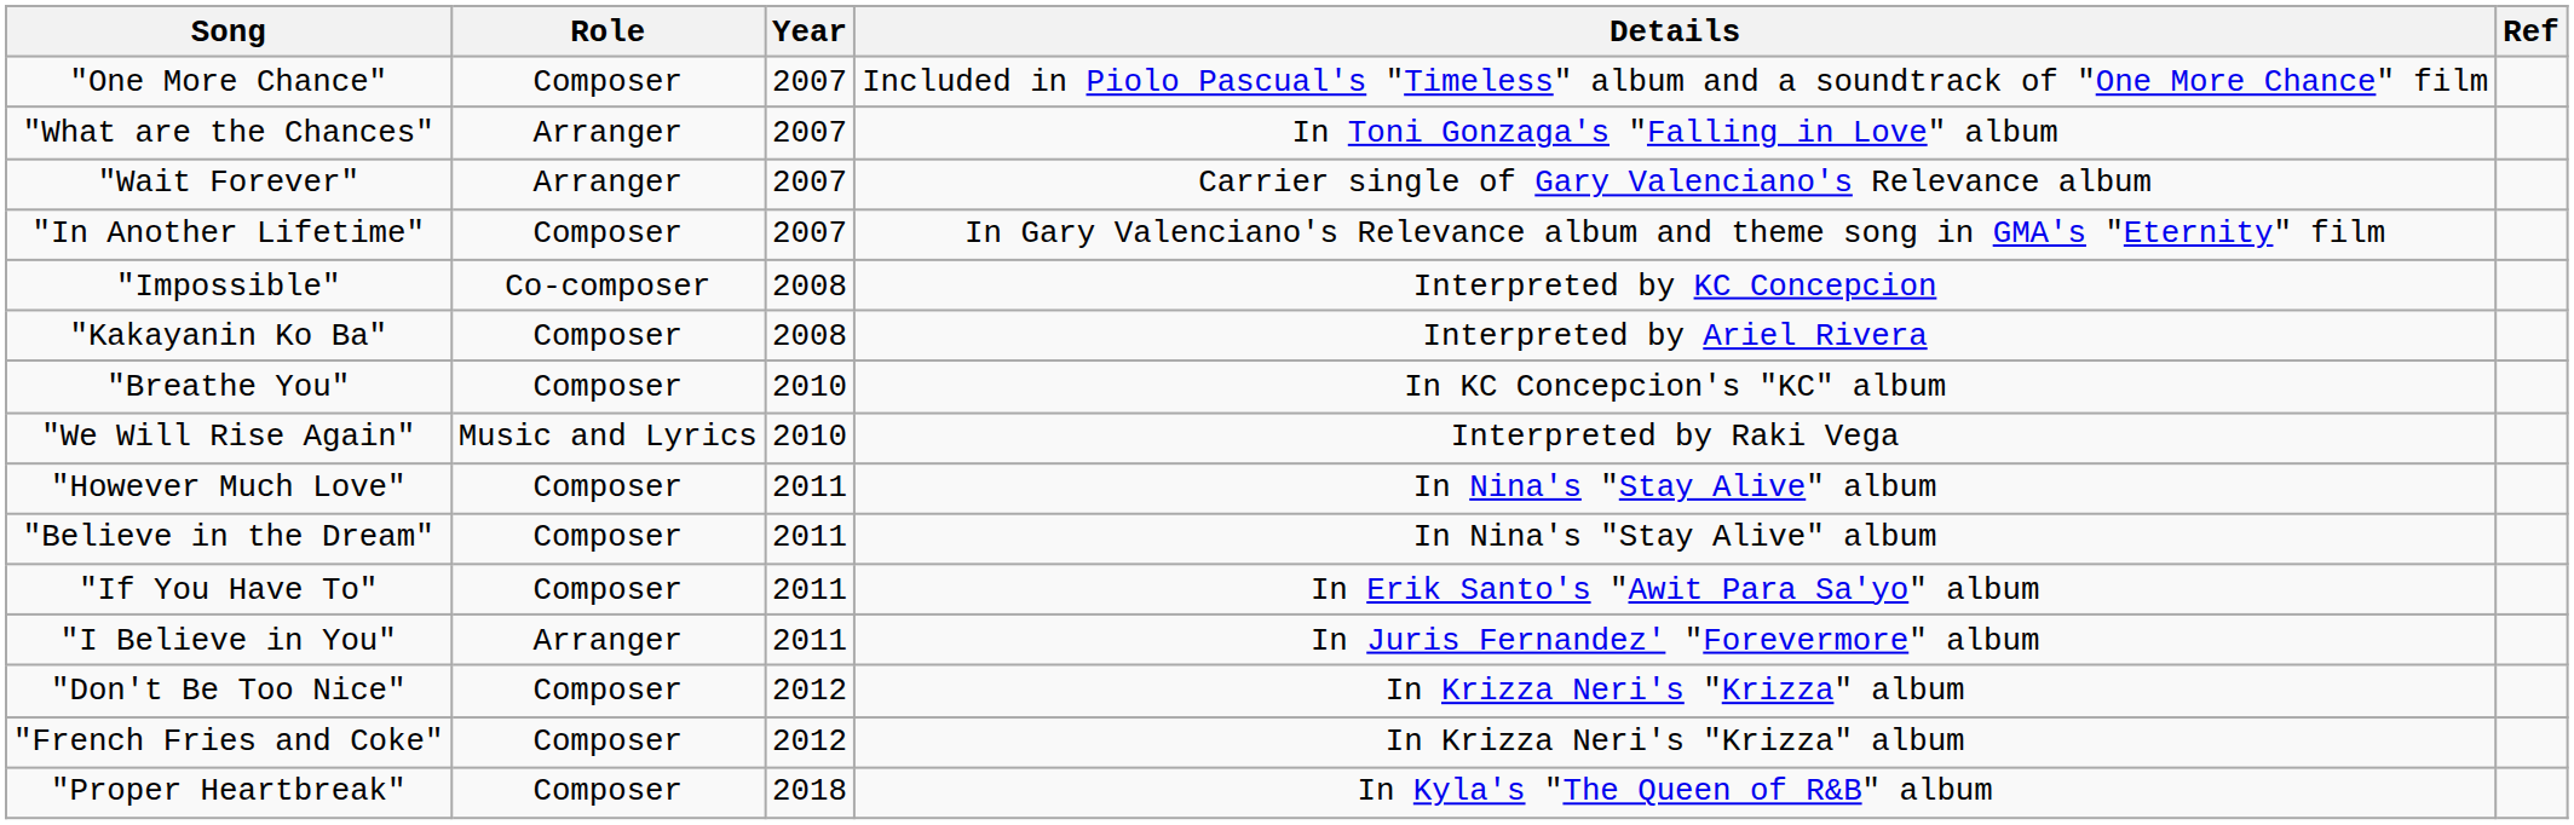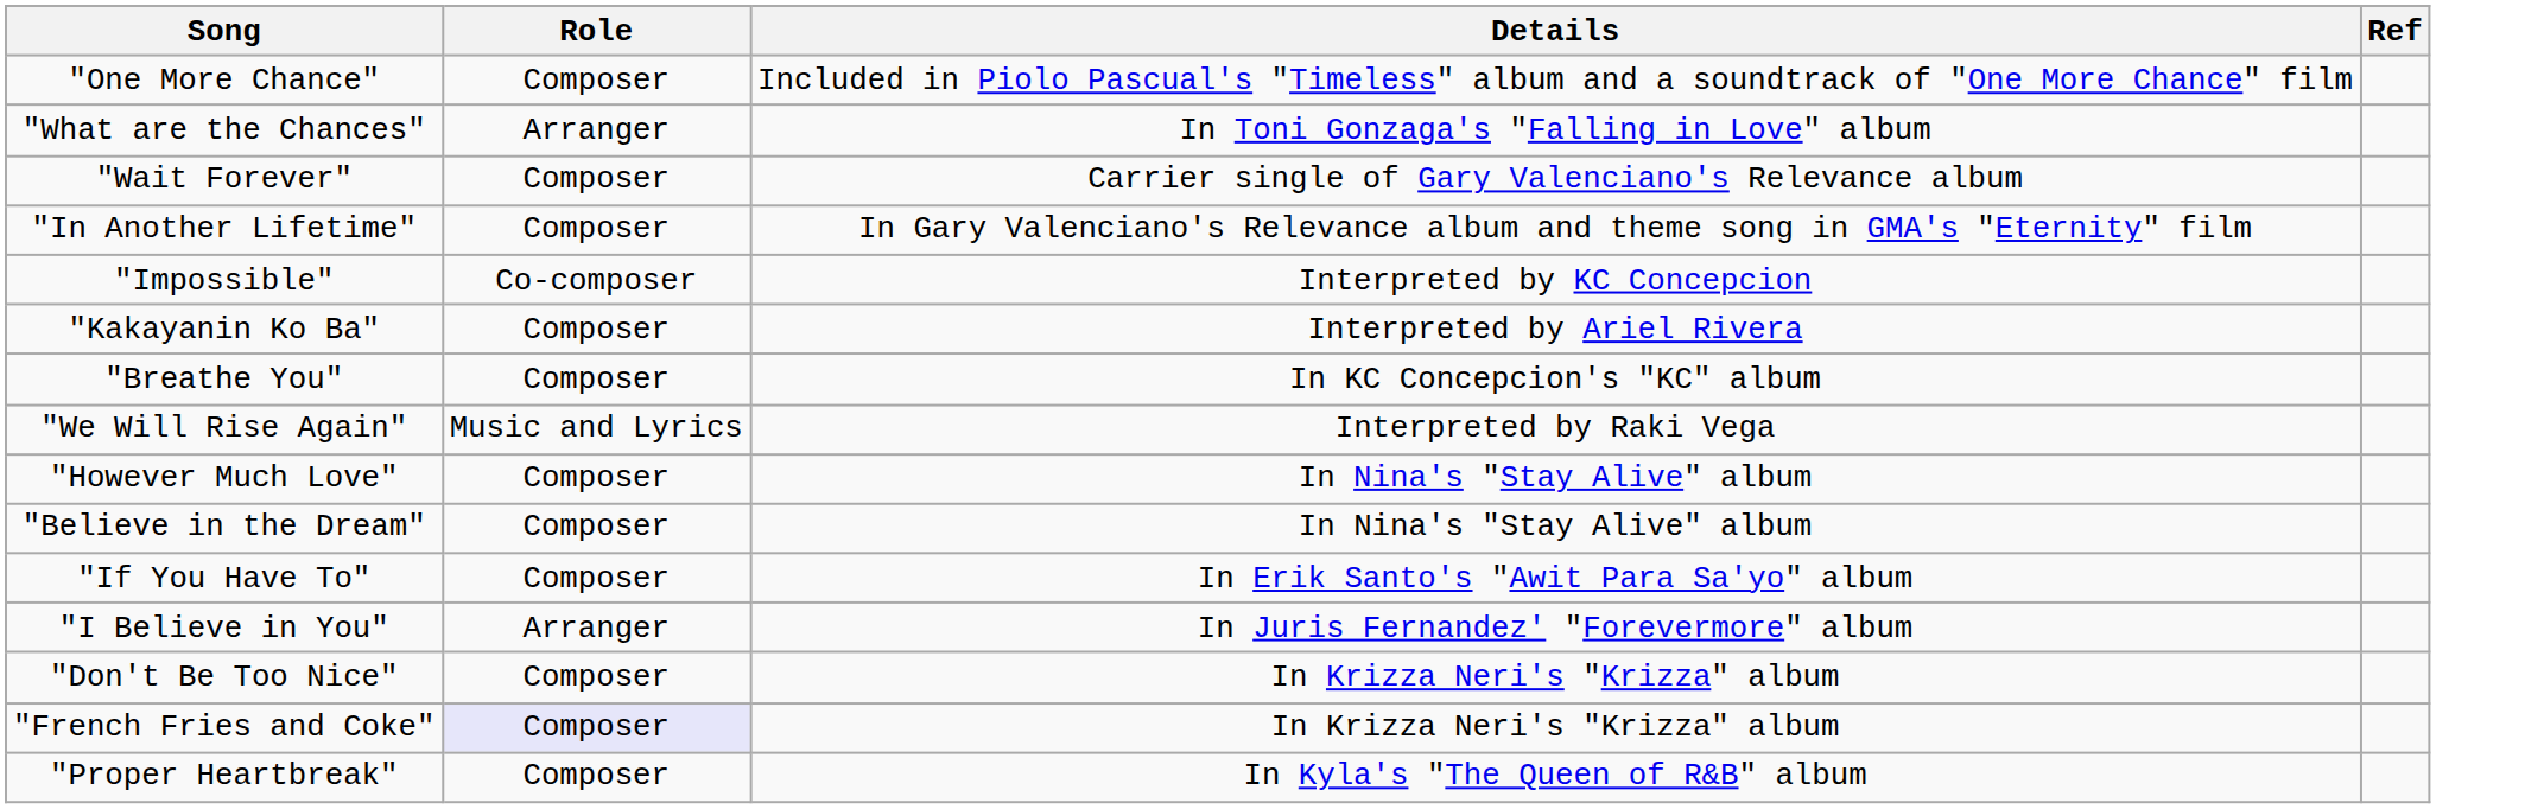- column: Year | 2007 | 2007 | 2007 | 2007 | 2008 | 2008 | 2010 | 2010 | 2011 | 2011 | 2011 | 2011 | 2012 | 2012 | 2018
"Wait Forever" | Role: Arranger -> Composer
"French Fries and Coke" | Role: no background -> lavender background
